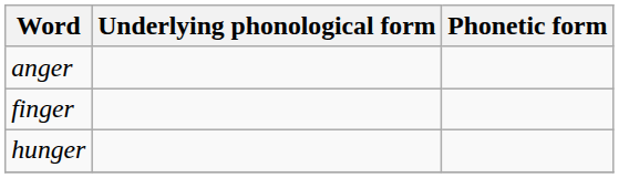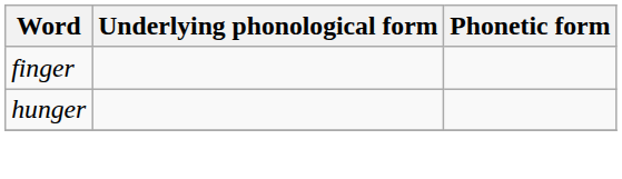- row: anger
